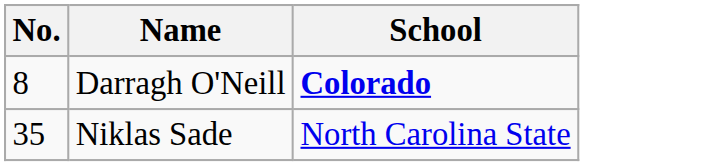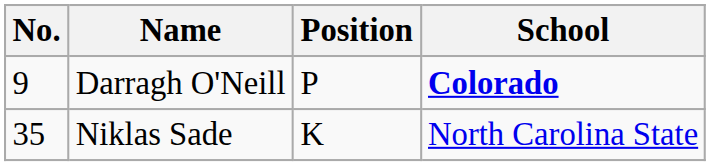+ column: Position | P | K
Darragh O'Neill | No.: 8 -> 9
